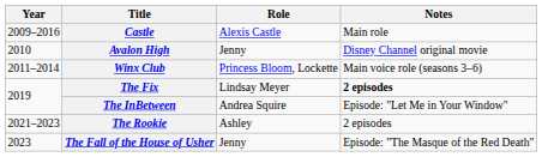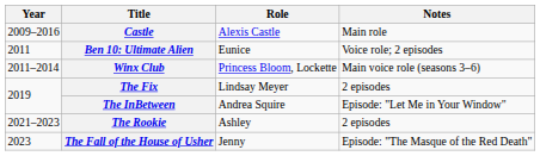- row: 2010 | Avalon High | Jenny | Disney Channel original movie
+ row: 2011 | Ben 10: Ultimate Alien | Eunice | Voice role; 2 episodes
The Fix | Notes: bold -> normal
